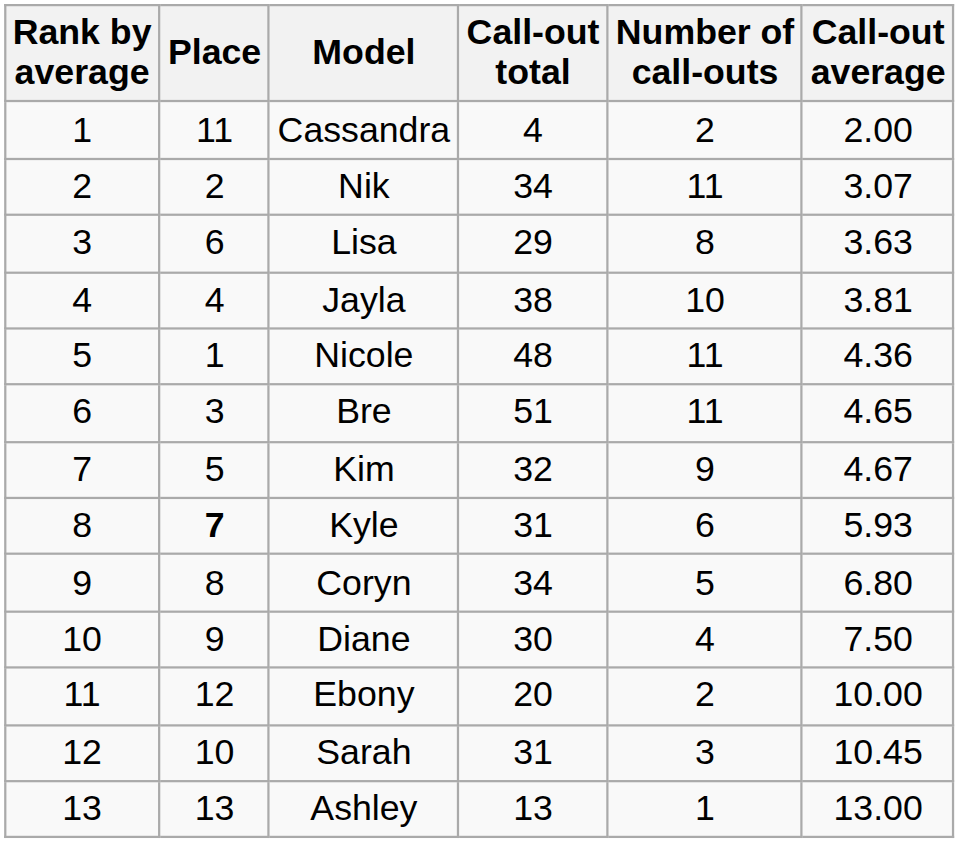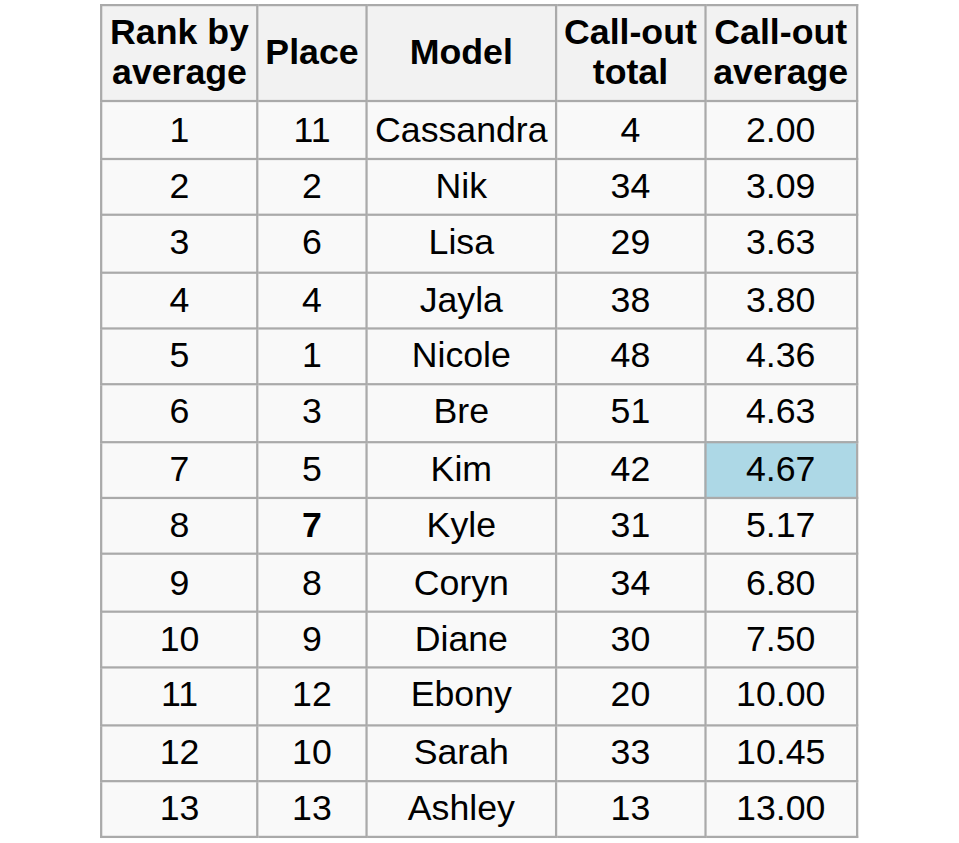- column: Number of call-outs | 2 | 11 | 8 | 10 | 11 | 11 | 9 | 6 | 5 | 4 | 2 | 3 | 1
Nik | Call-out average: 3.07 -> 3.09
Jayla | Call-out average: 3.81 -> 3.80
Bre | Call-out average: 4.65 -> 4.63
Kim | Call-out total: 32 -> 42
Kim | Call-out average: no background -> lightblue background
Kyle | Call-out average: 5.93 -> 5.17
Sarah | Call-out total: 31 -> 33
